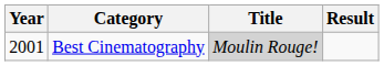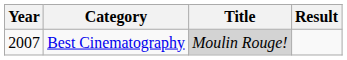Best Cinematography | Year: 2001 -> 2007
